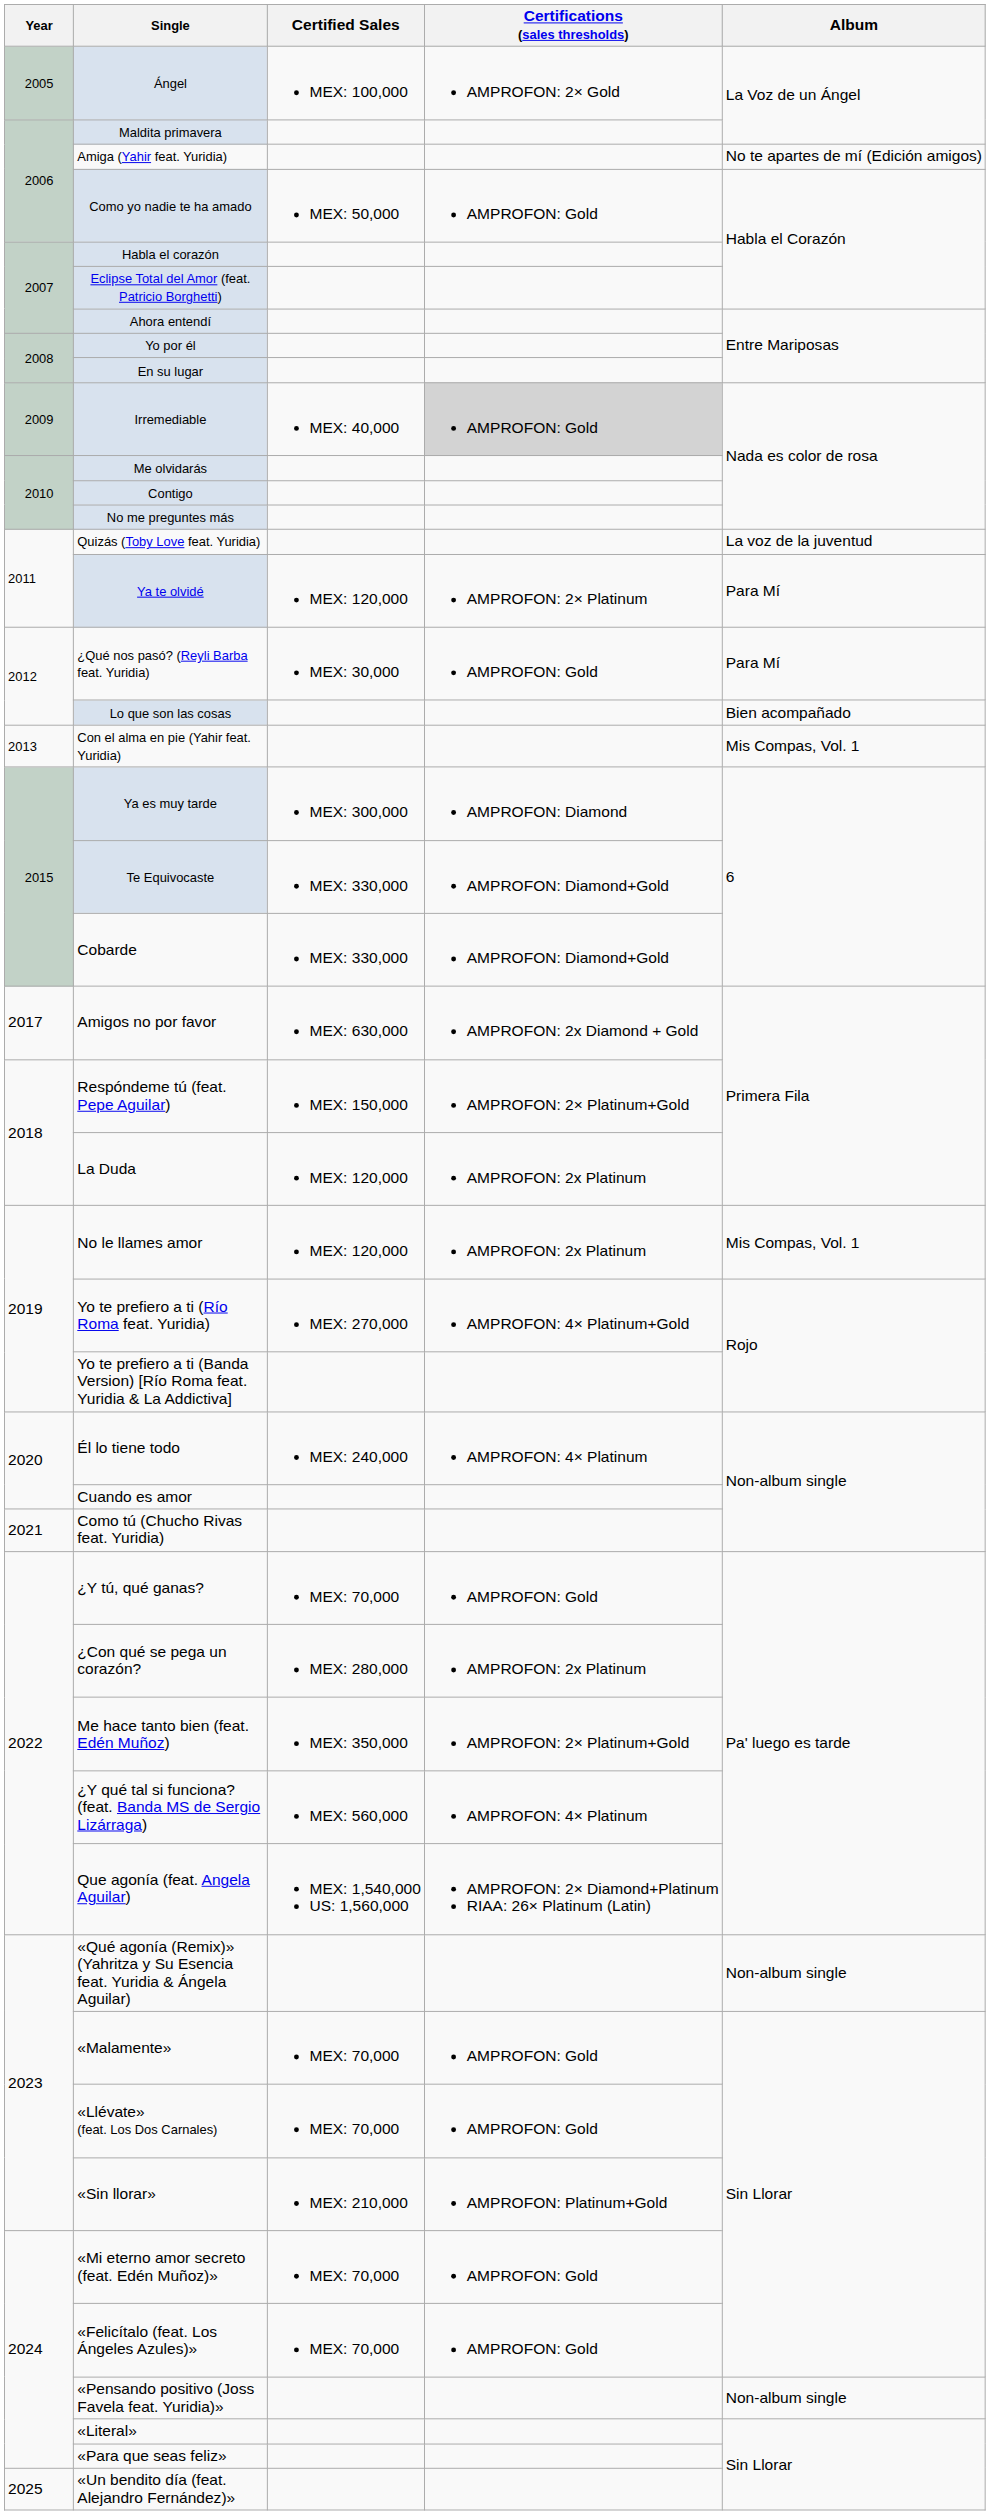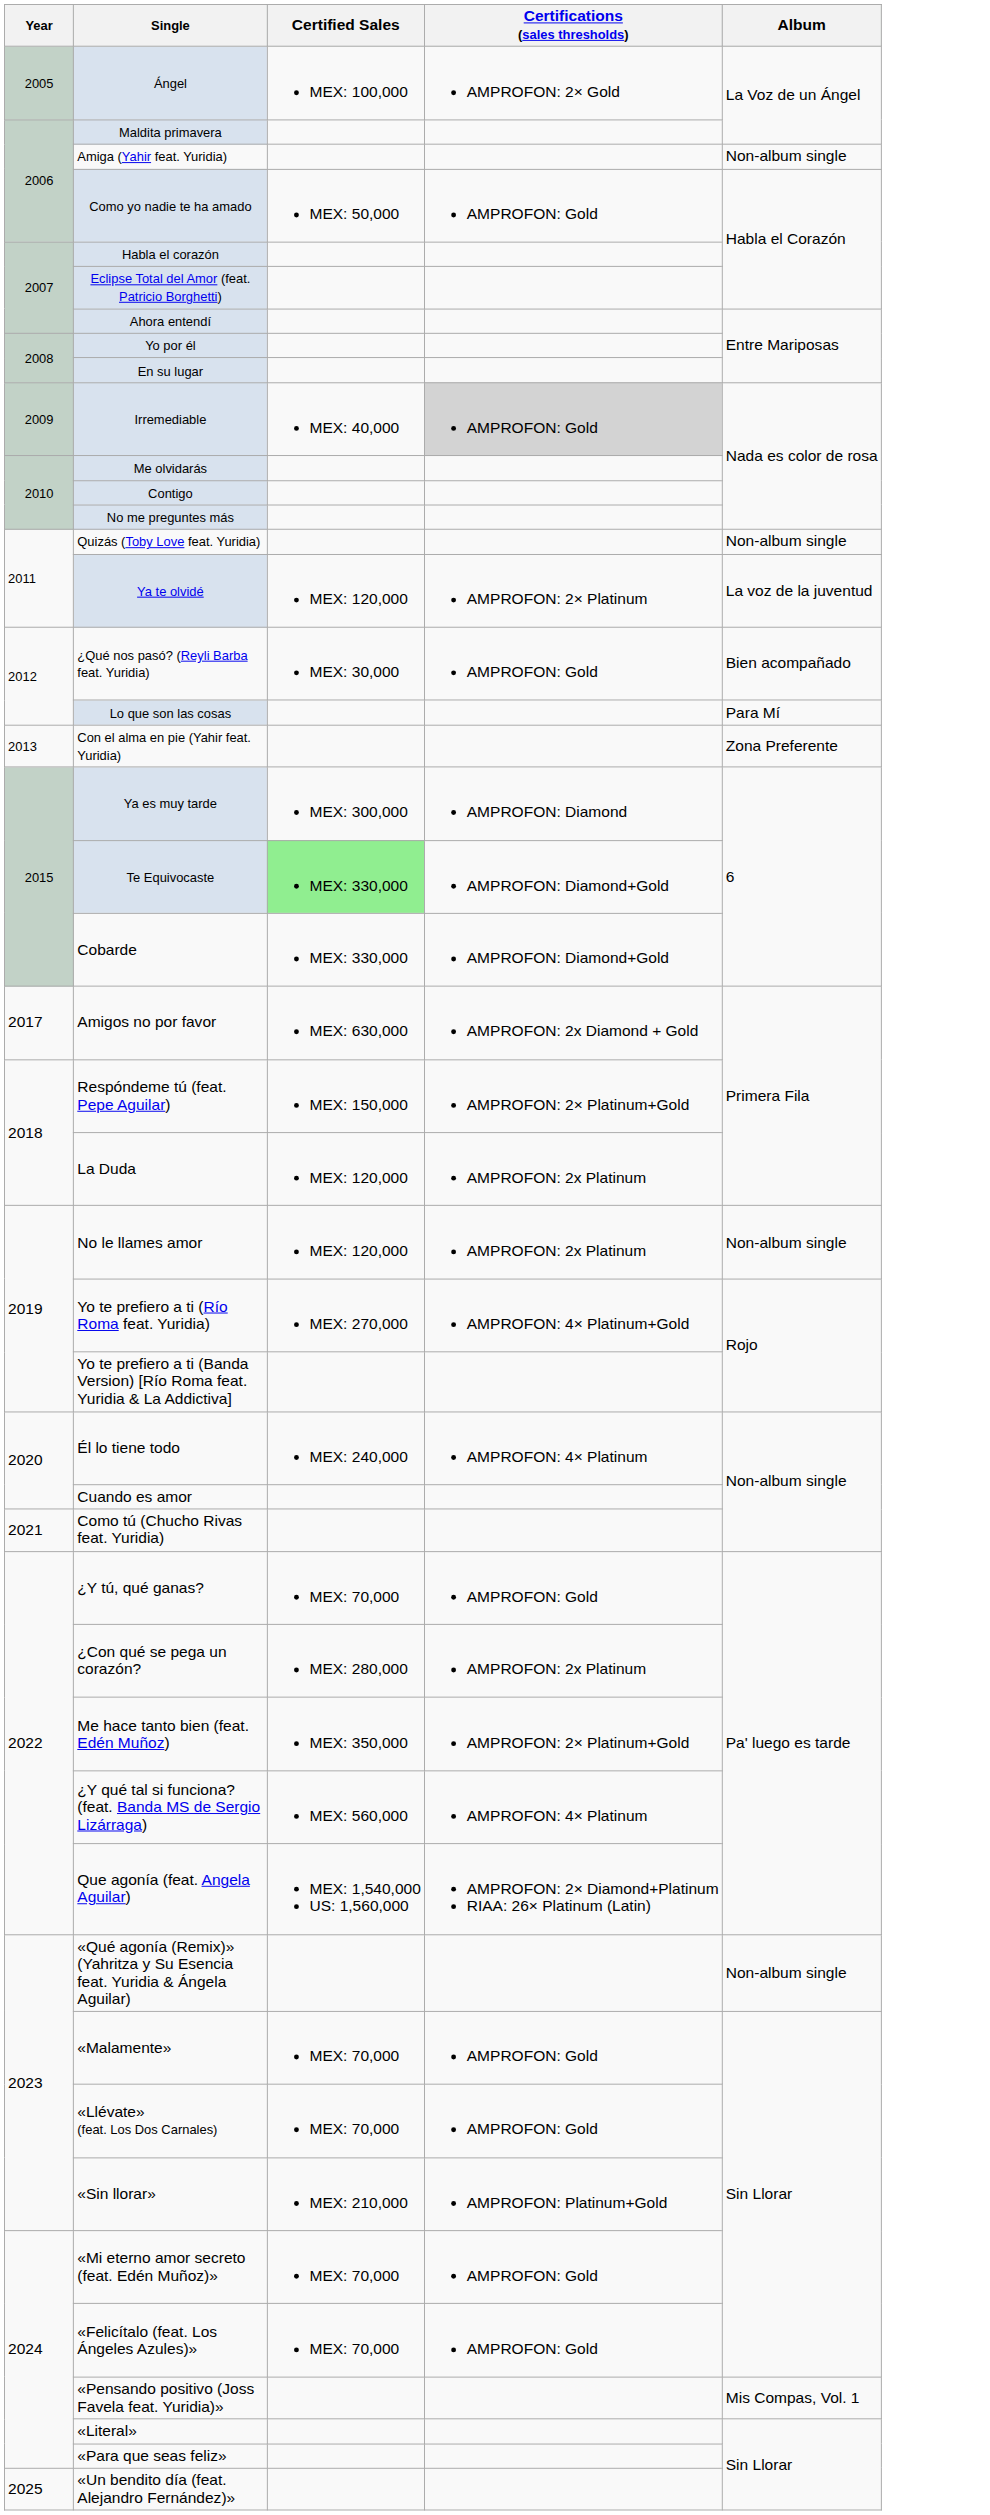Amiga (Yahir feat. Yuridia) | Album: No te apartes de mí (Edición amigos) -> Non-album single
Quizás (Toby Love feat. Yuridia) | Album: La voz de la juventud -> Non-album single
Ya te olvidé | Album: Para Mí -> La voz de la juventud
¿Qué nos pasó? (Reyli Barba feat. Yuridia) | Album: Para Mí -> Bien acompañado
Lo que son las cosas | Album: Bien acompañado -> Para Mí
Con el alma en pie (Yahir feat. Yuridia) | Album: Mis Compas, Vol. 1 -> Zona Preferente
Te Equivocaste | Certified Sales: no background -> lightgreen background
No le llames amor | Album: Mis Compas, Vol. 1 -> Non-album single
«Pensando positivo (Joss Favela feat. Yuridia)» | Album: Non-album single -> Mis Compas, Vol. 1
